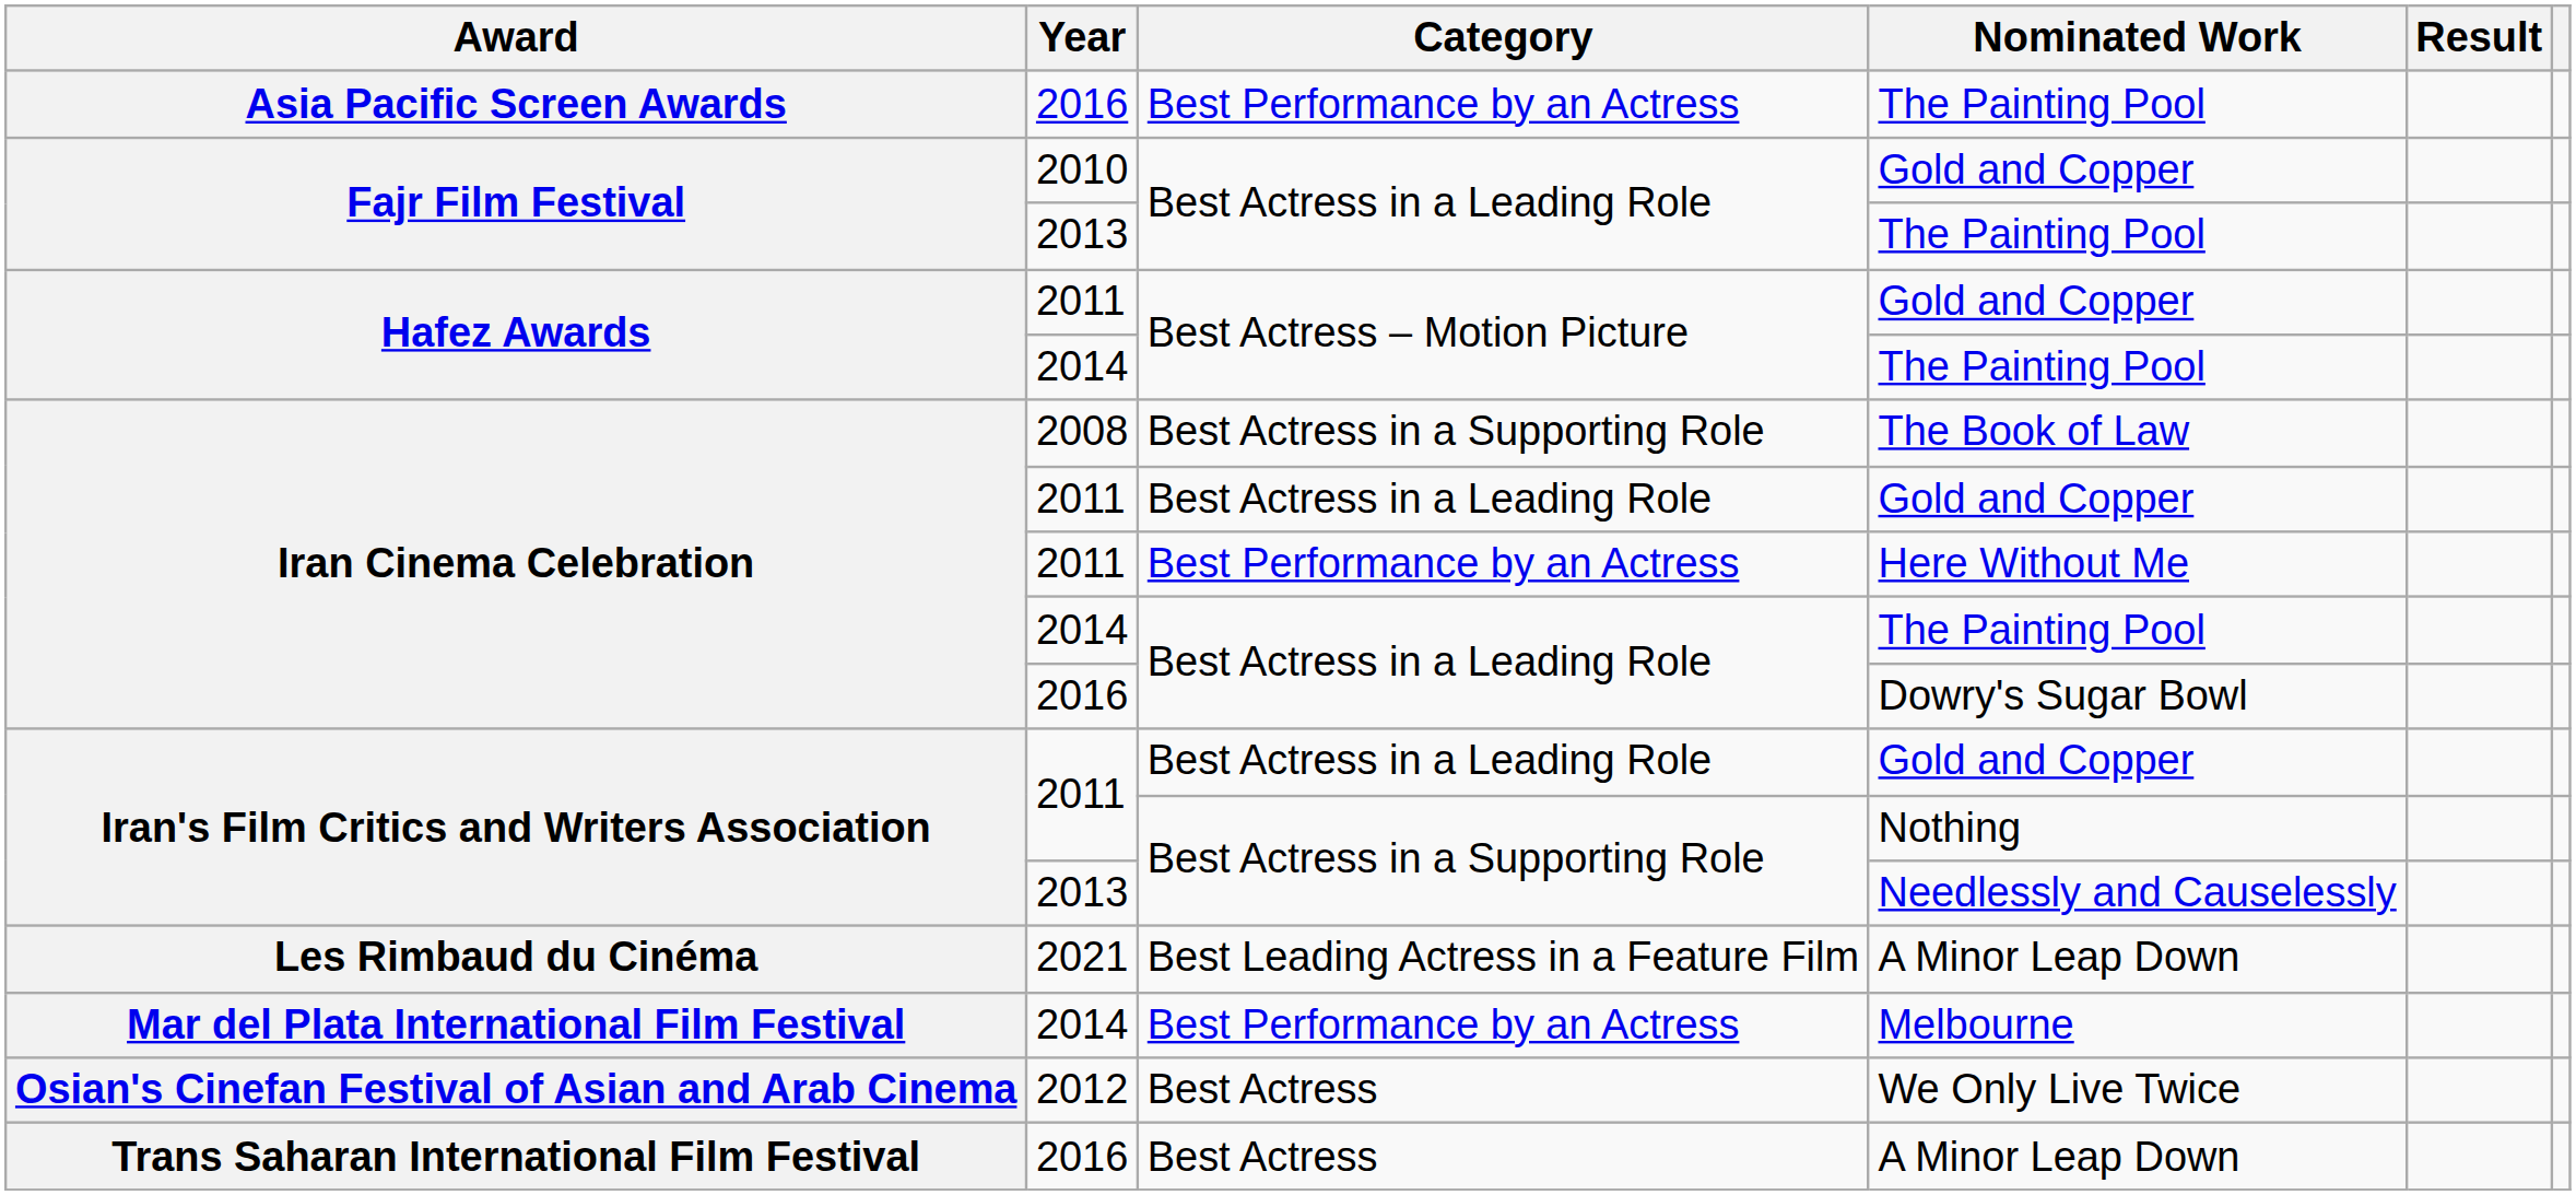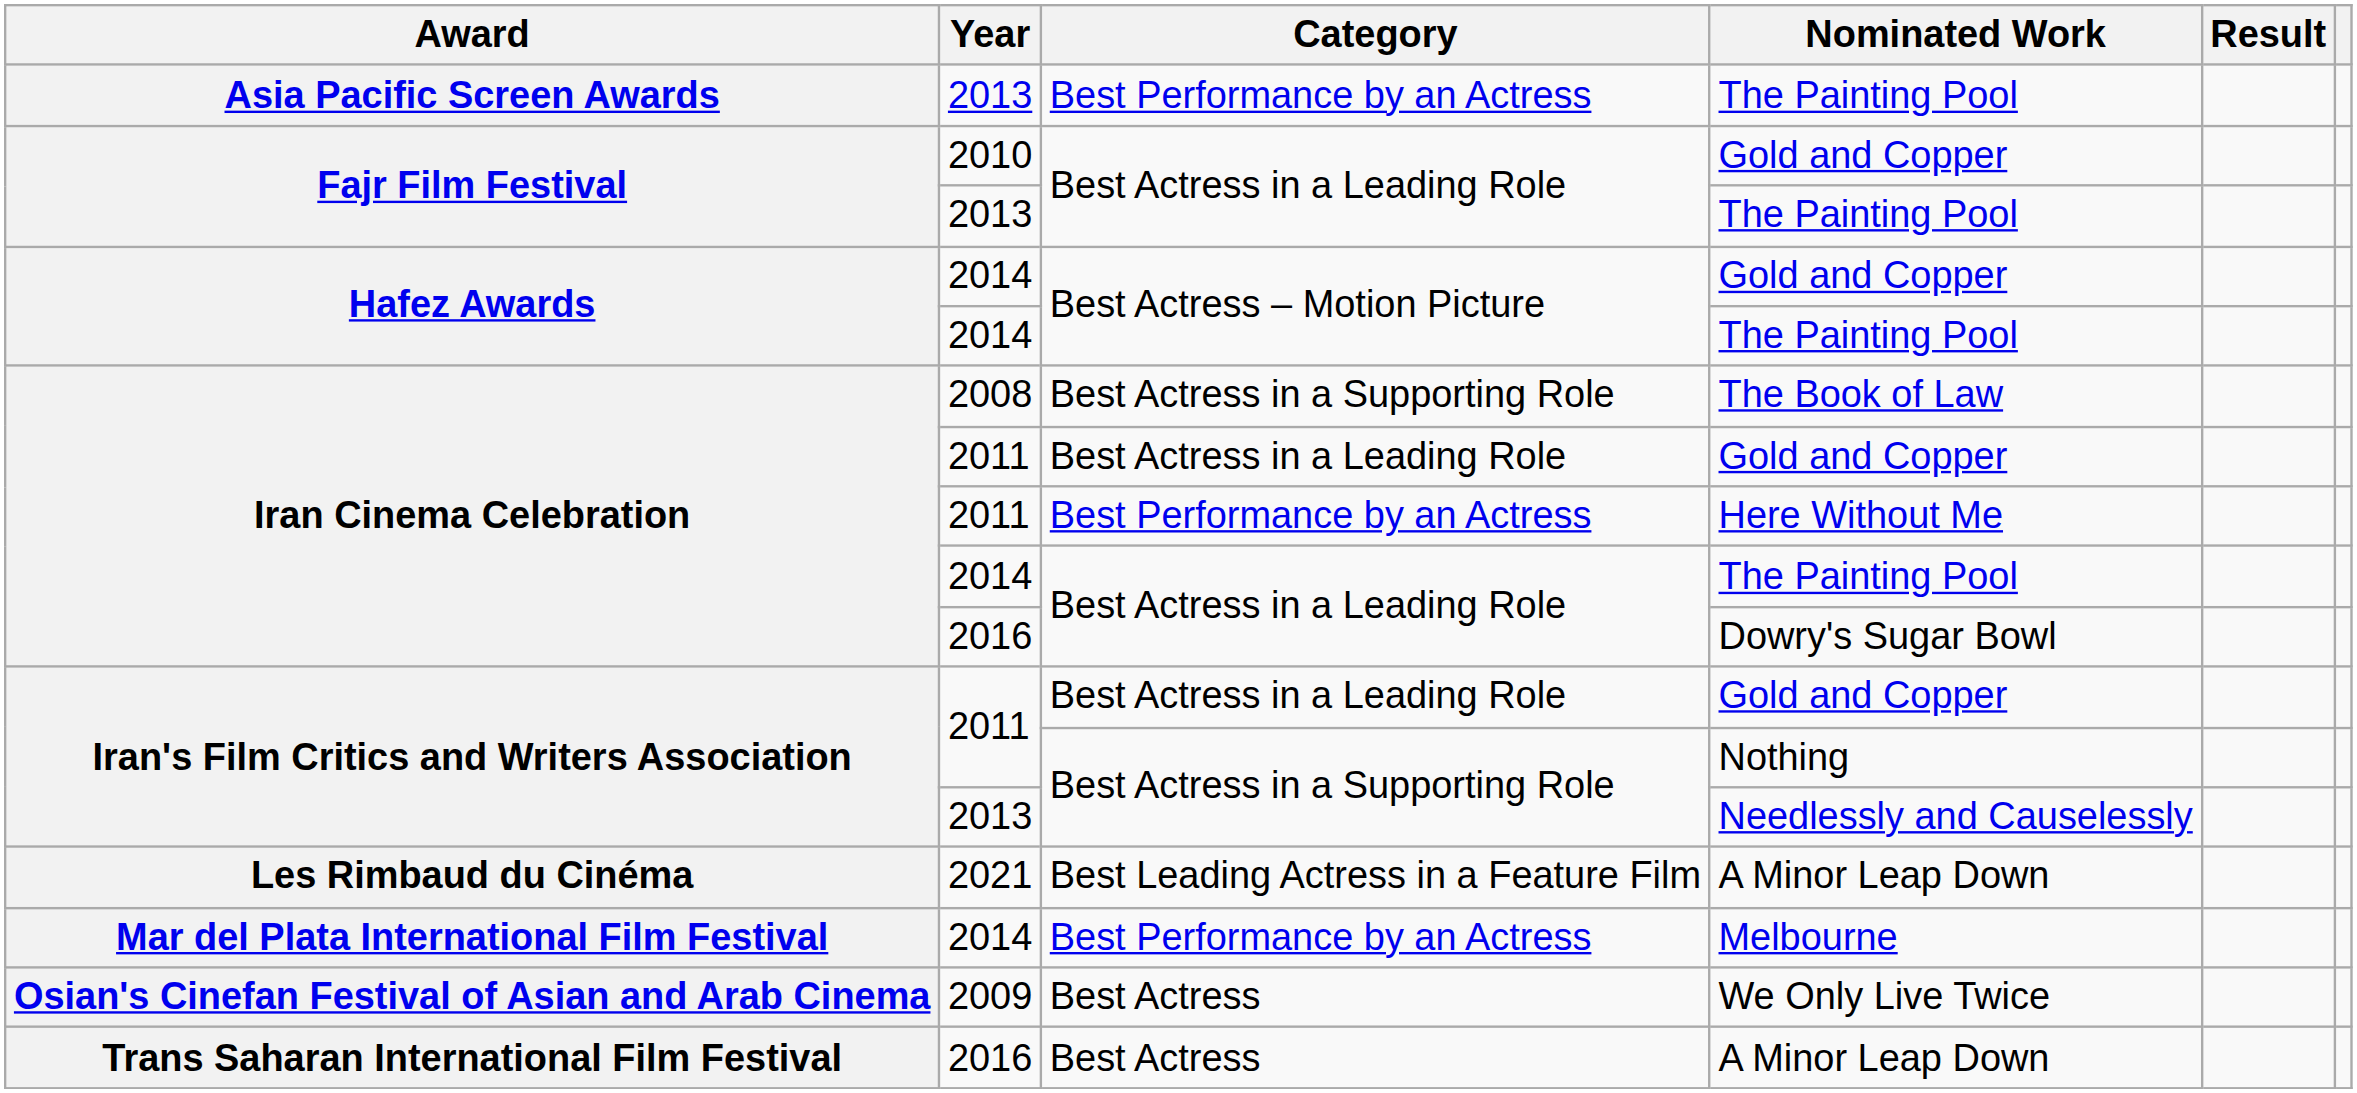Asia Pacific Screen Awards / The Painting Pool | Year: 2016 -> 2013
Hafez Awards / Gold and Copper | Year: 2011 -> 2014
We Only Live Twice | Year: 2012 -> 2009
